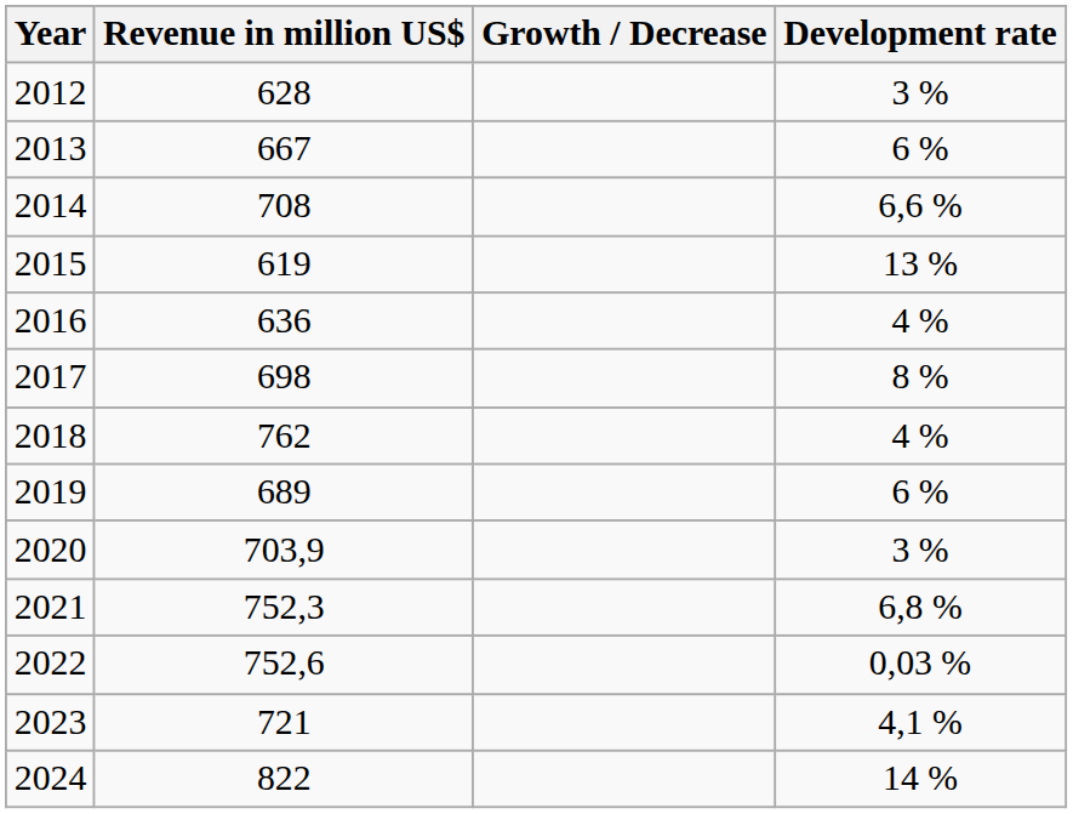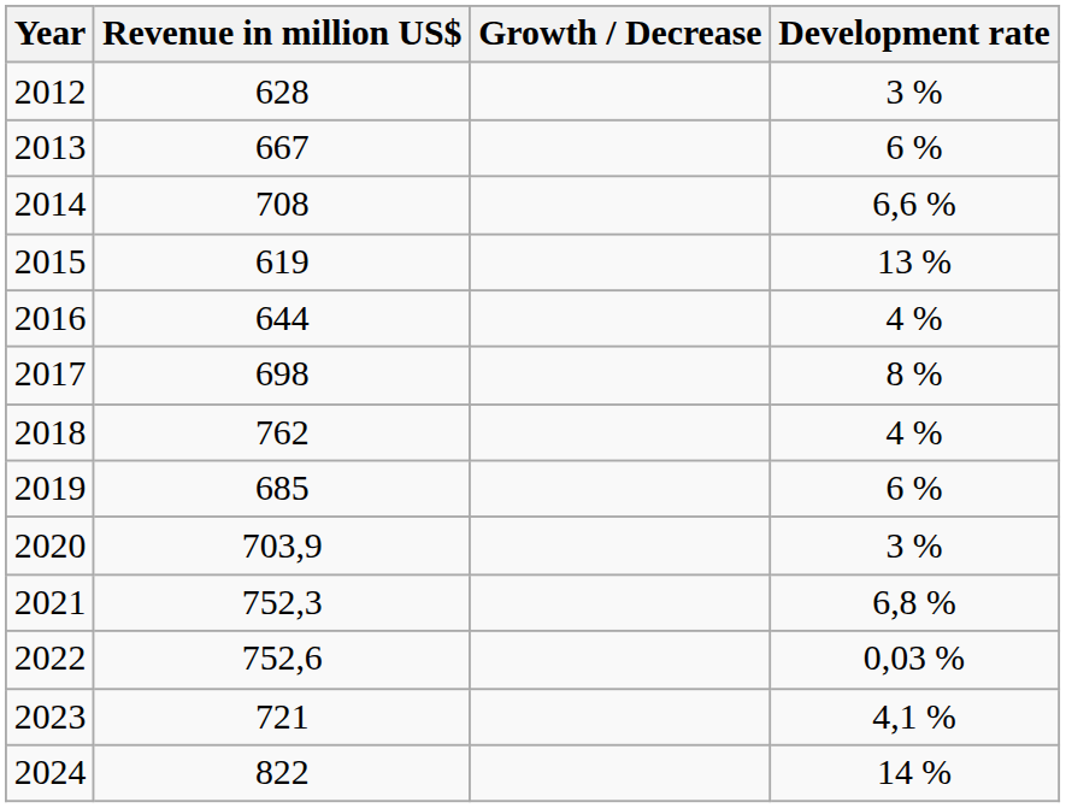2016 | Revenue in million US$: 636 -> 644
2019 | Revenue in million US$: 689 -> 685
